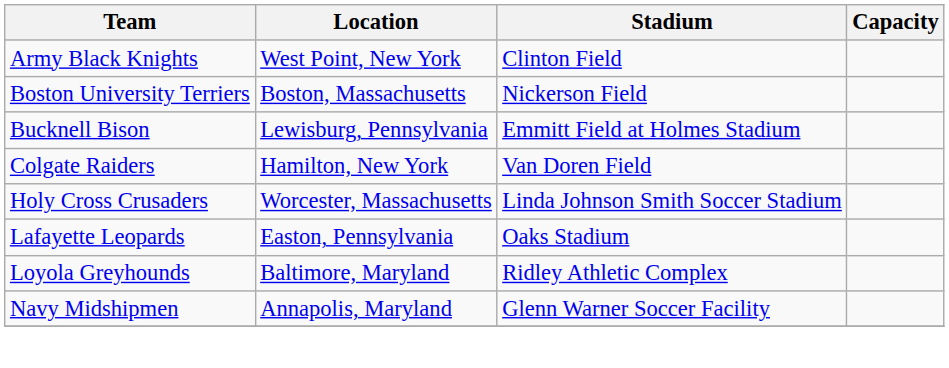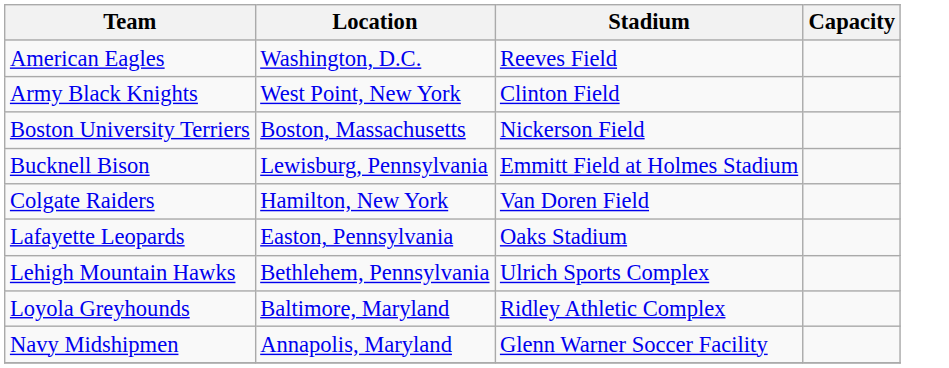+ row: American Eagles | Washington, D.C. | Reeves Field
- row: Holy Cross Crusaders | Worcester, Massachusetts | Linda Johnson Smith Soccer Stadium
+ row: Lehigh Mountain Hawks | Bethlehem, Pennsylvania | Ulrich Sports Complex
